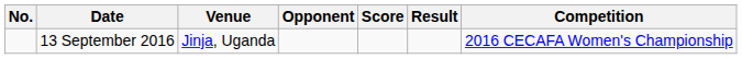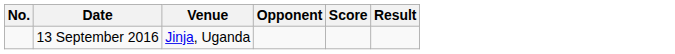- column: Competition | 2016 CECAFA Women's Championship
